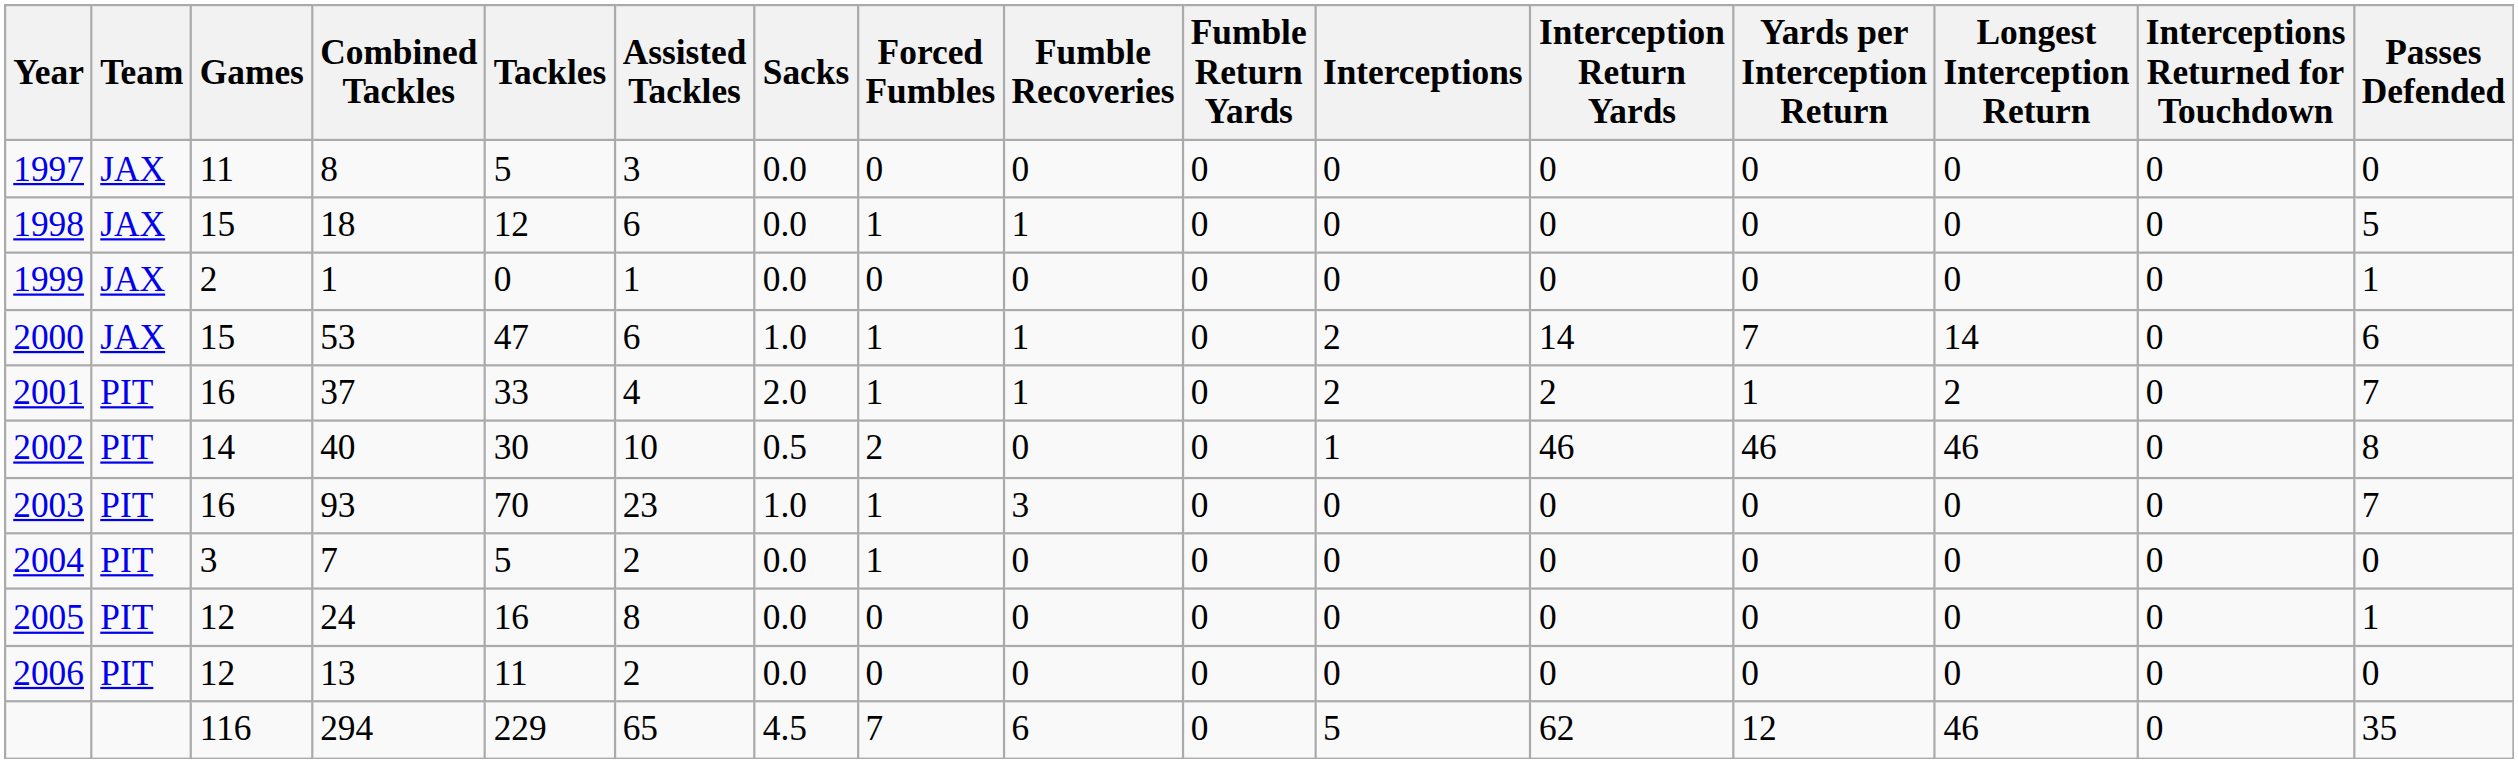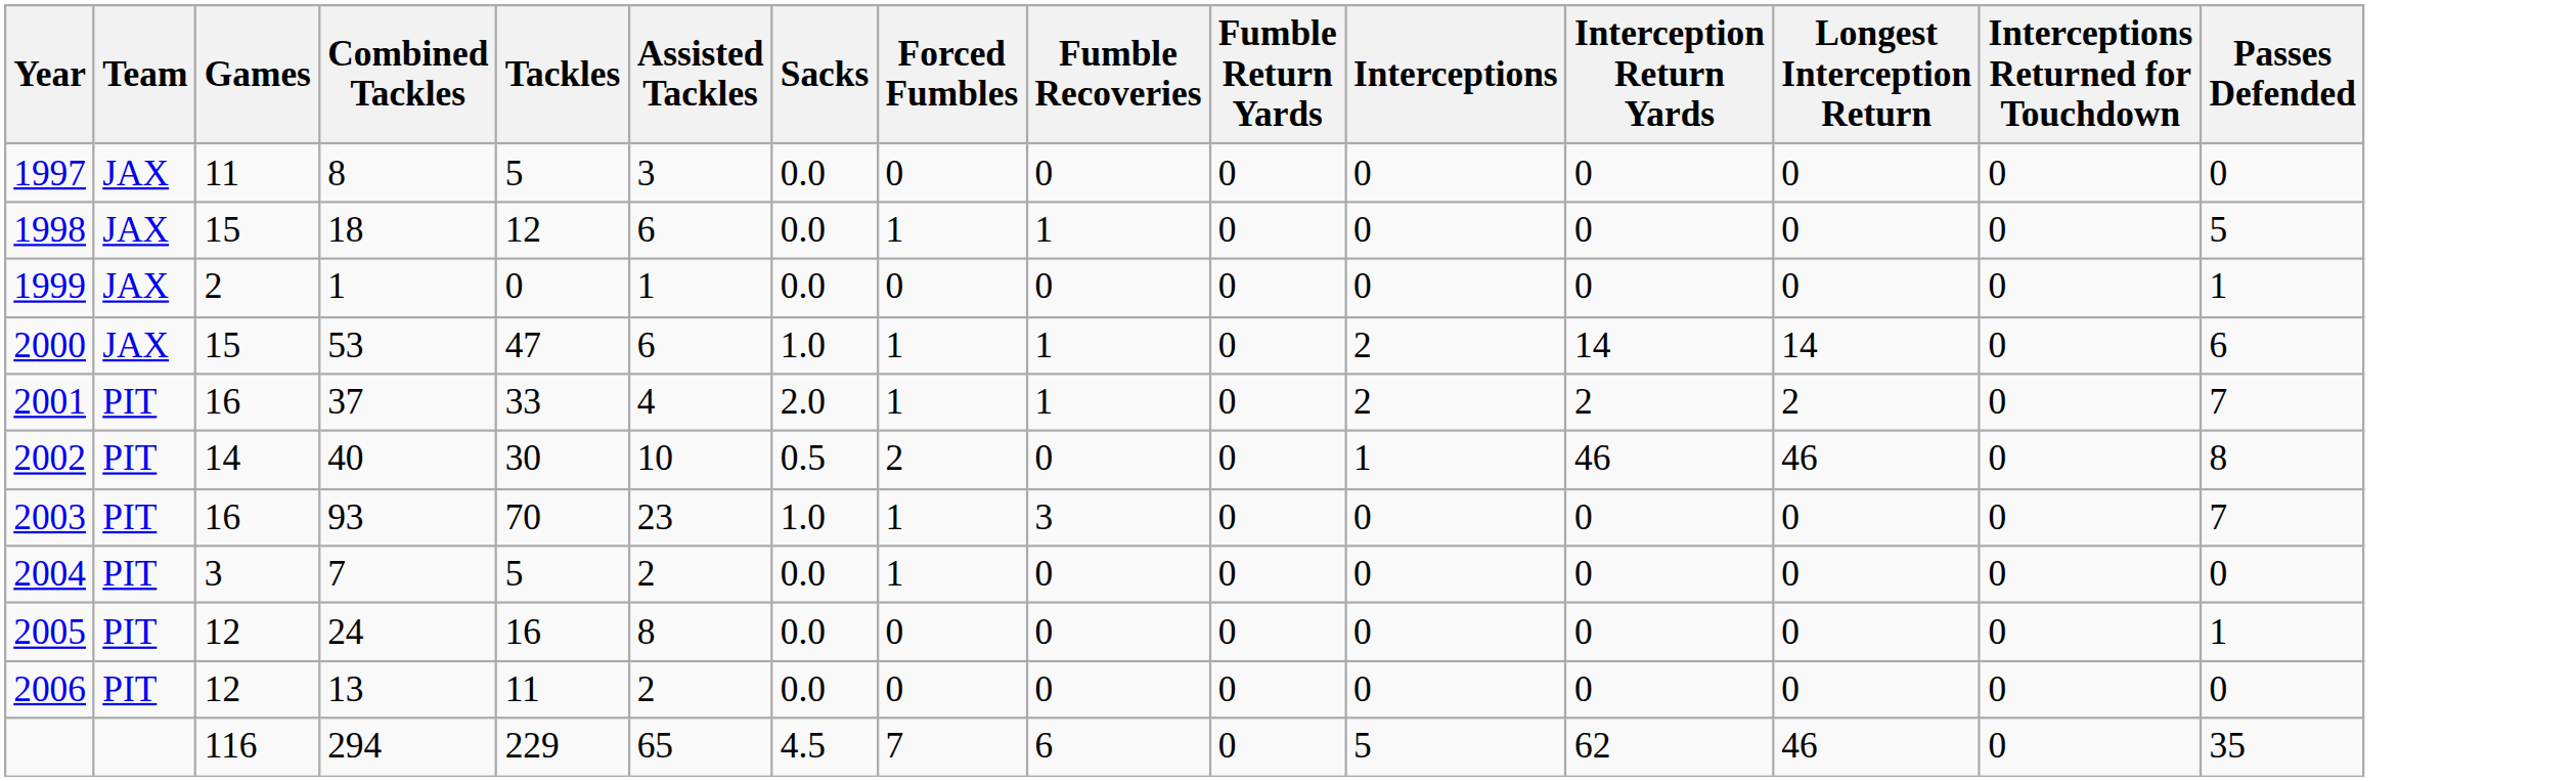- column: Yards per Interception Return | 0 | 0 | 0 | 7 | 1 | 46 | 0 | 0 | 0 | 0 | 12
